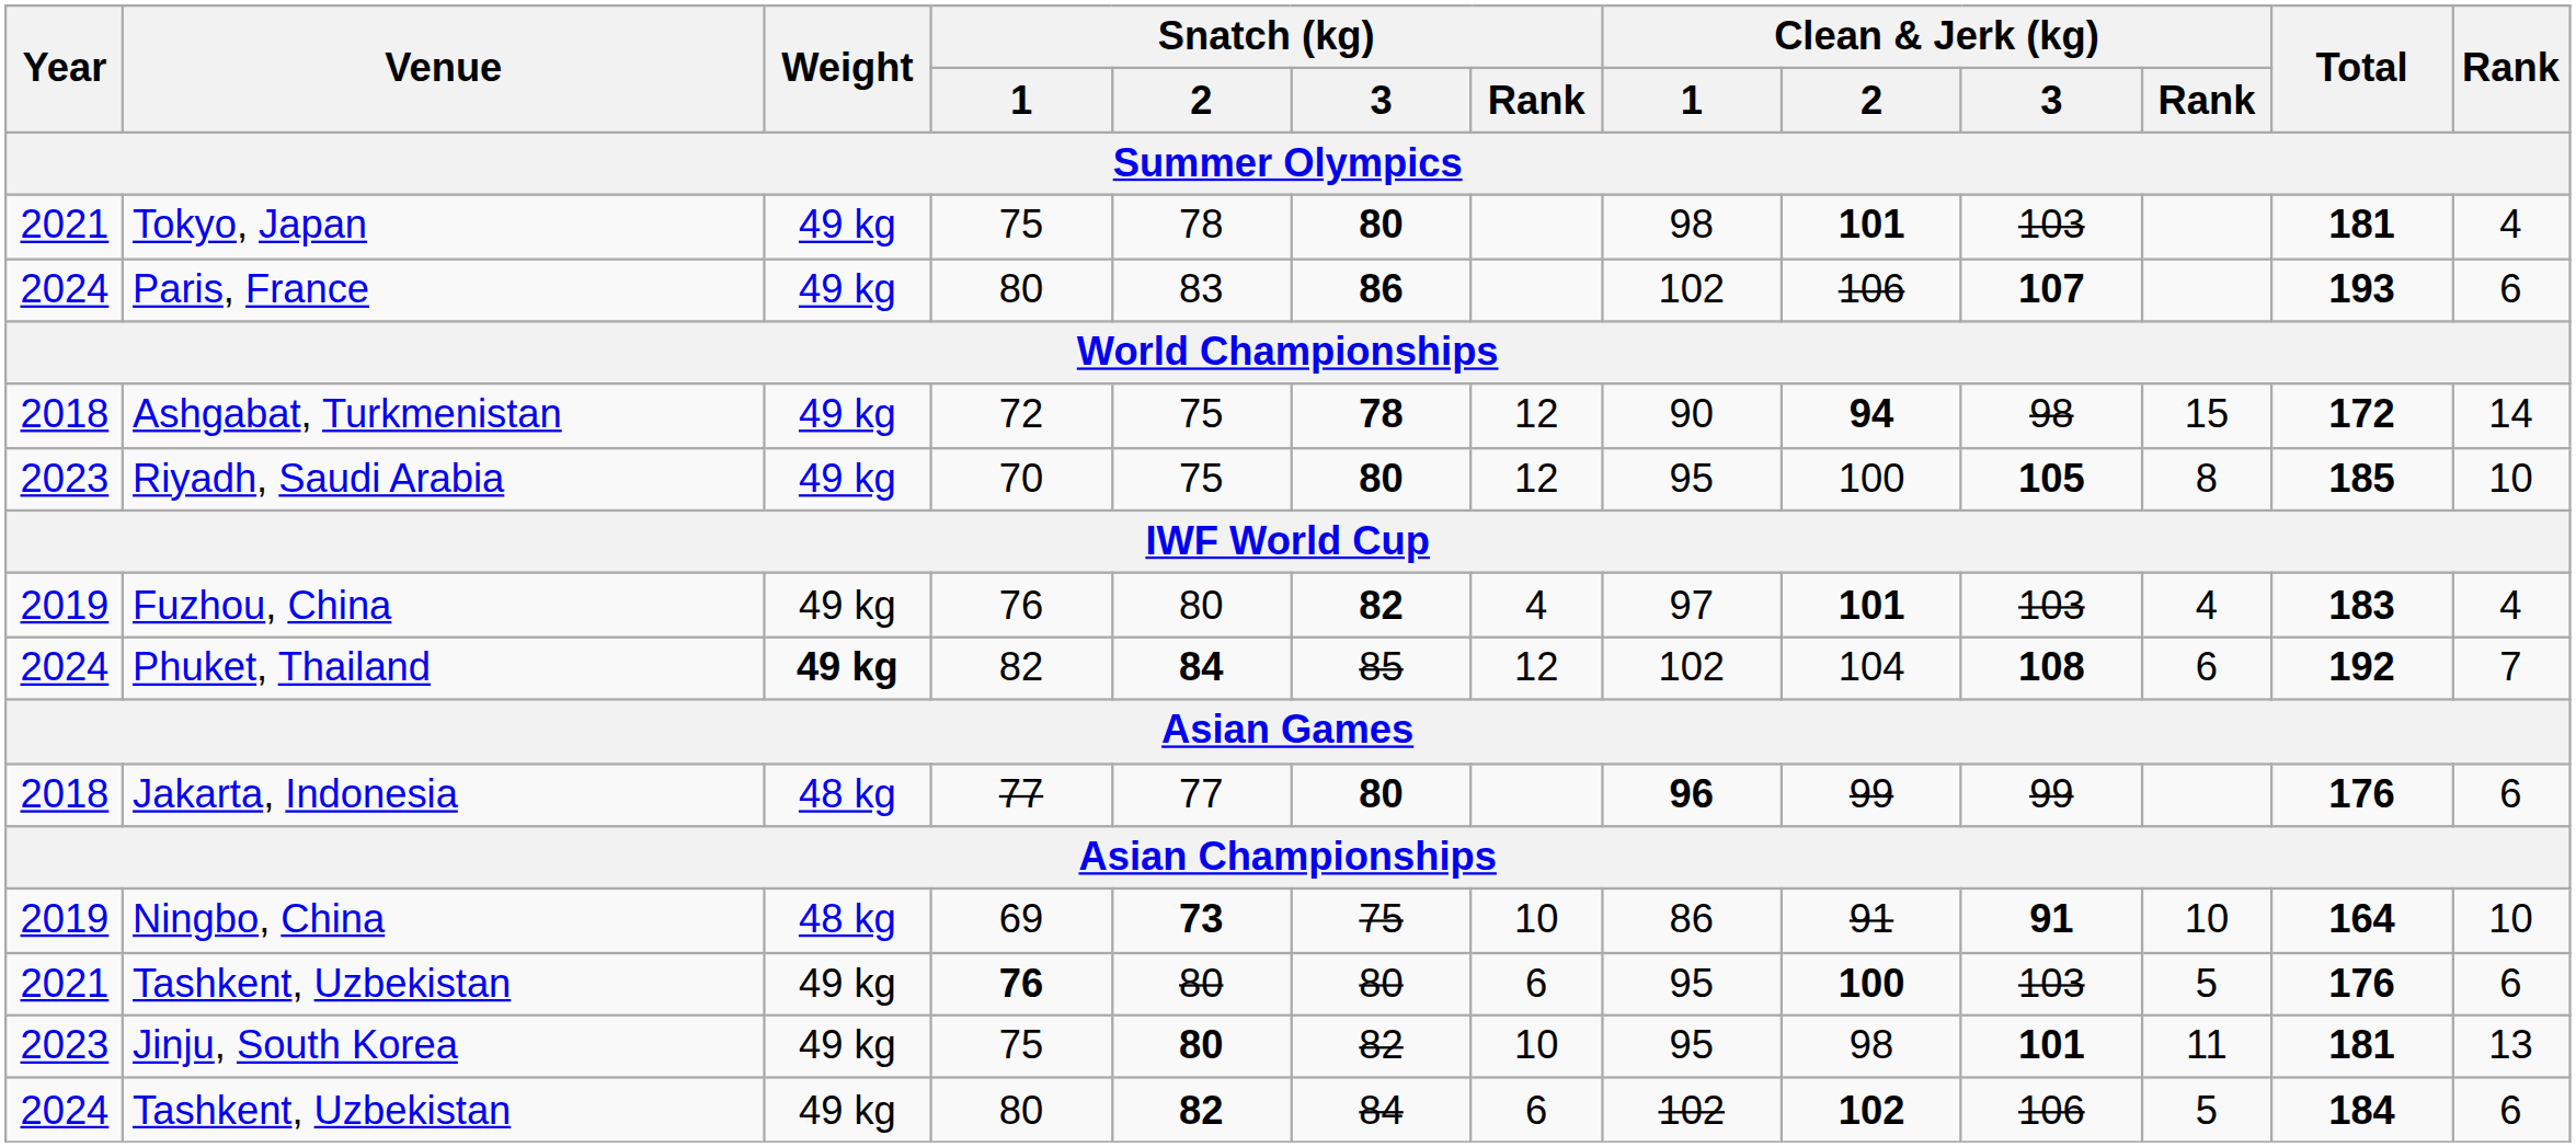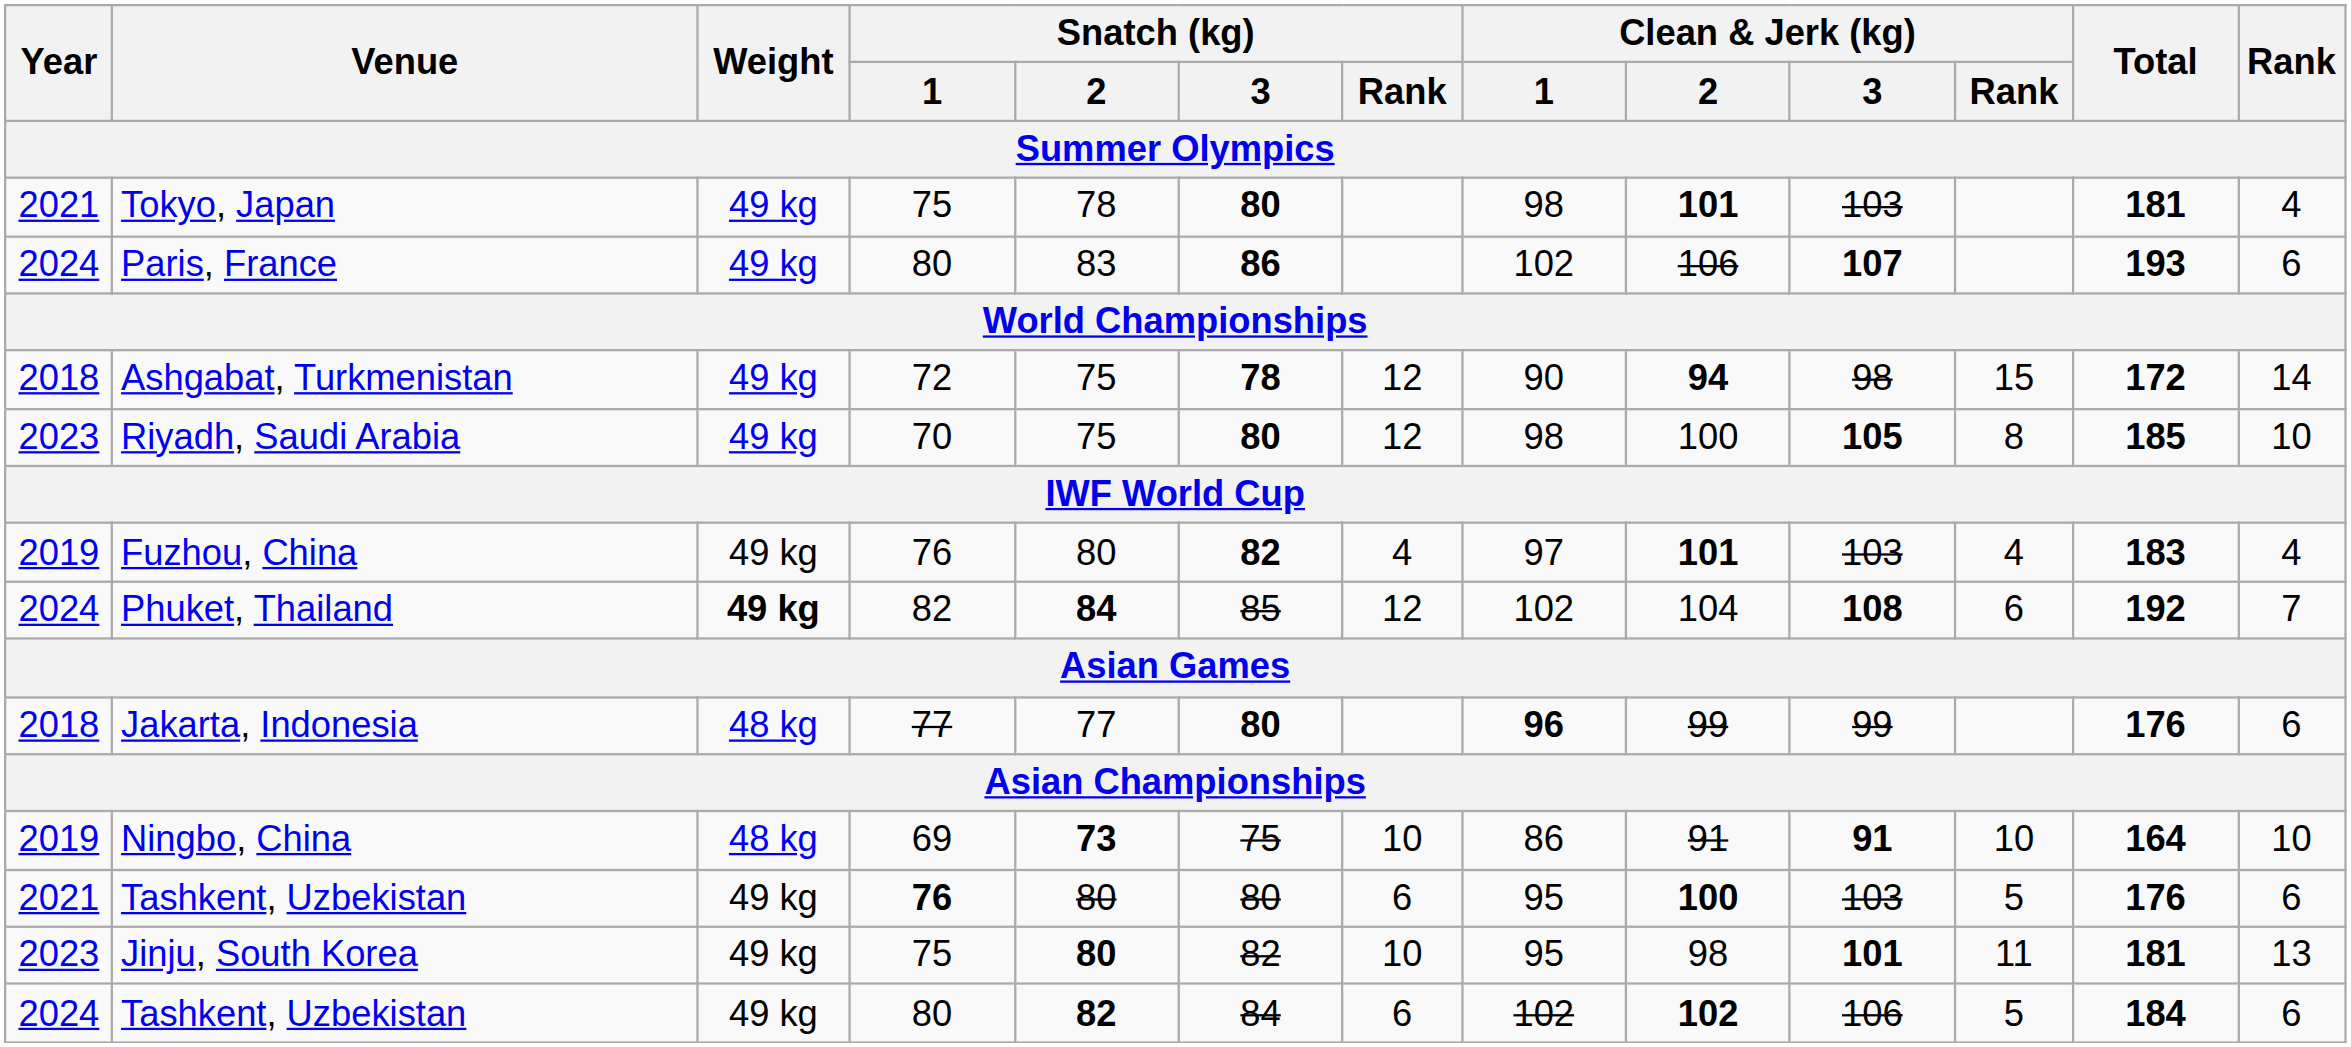Riyadh, Saudi Arabia | Clean & Jerk (kg) / 1: 95 -> 98
